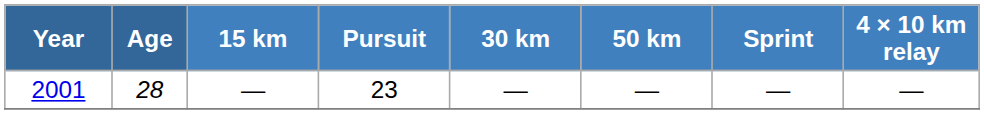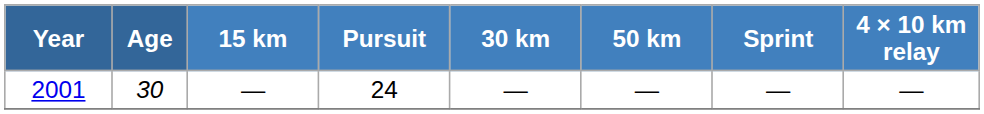2001 | Age: 28 -> 30
2001 | Pursuit: 23 -> 24
